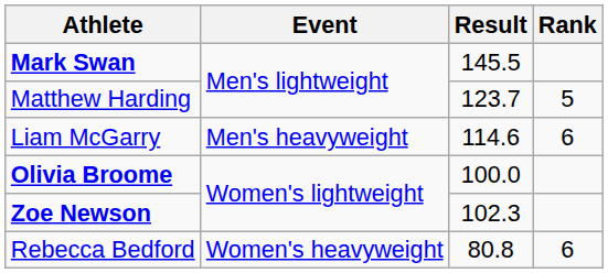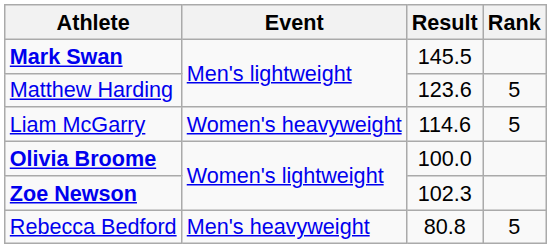Matthew Harding | Result: 123.7 -> 123.6
Liam McGarry | Event: Men's heavyweight -> Women's heavyweight
Liam McGarry | Rank: 6 -> 5
Rebecca Bedford | Event: Women's heavyweight -> Men's heavyweight
Rebecca Bedford | Rank: 6 -> 5
